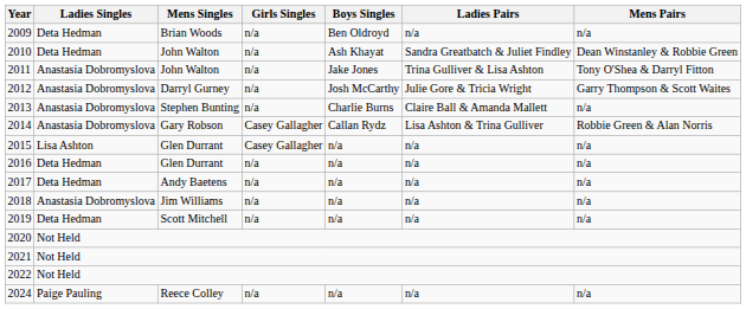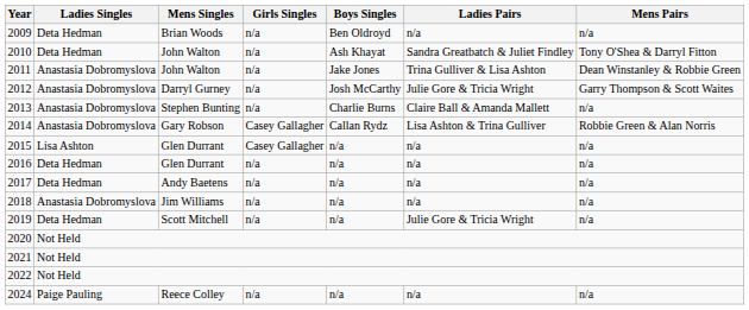2010 | Mens Pairs: Dean Winstanley & Robbie Green -> Tony O'Shea & Darryl Fitton
2011 | Mens Pairs: Tony O'Shea & Darryl Fitton -> Dean Winstanley & Robbie Green
2019 | Ladies Pairs: n/a -> Julie Gore & Tricia Wright
